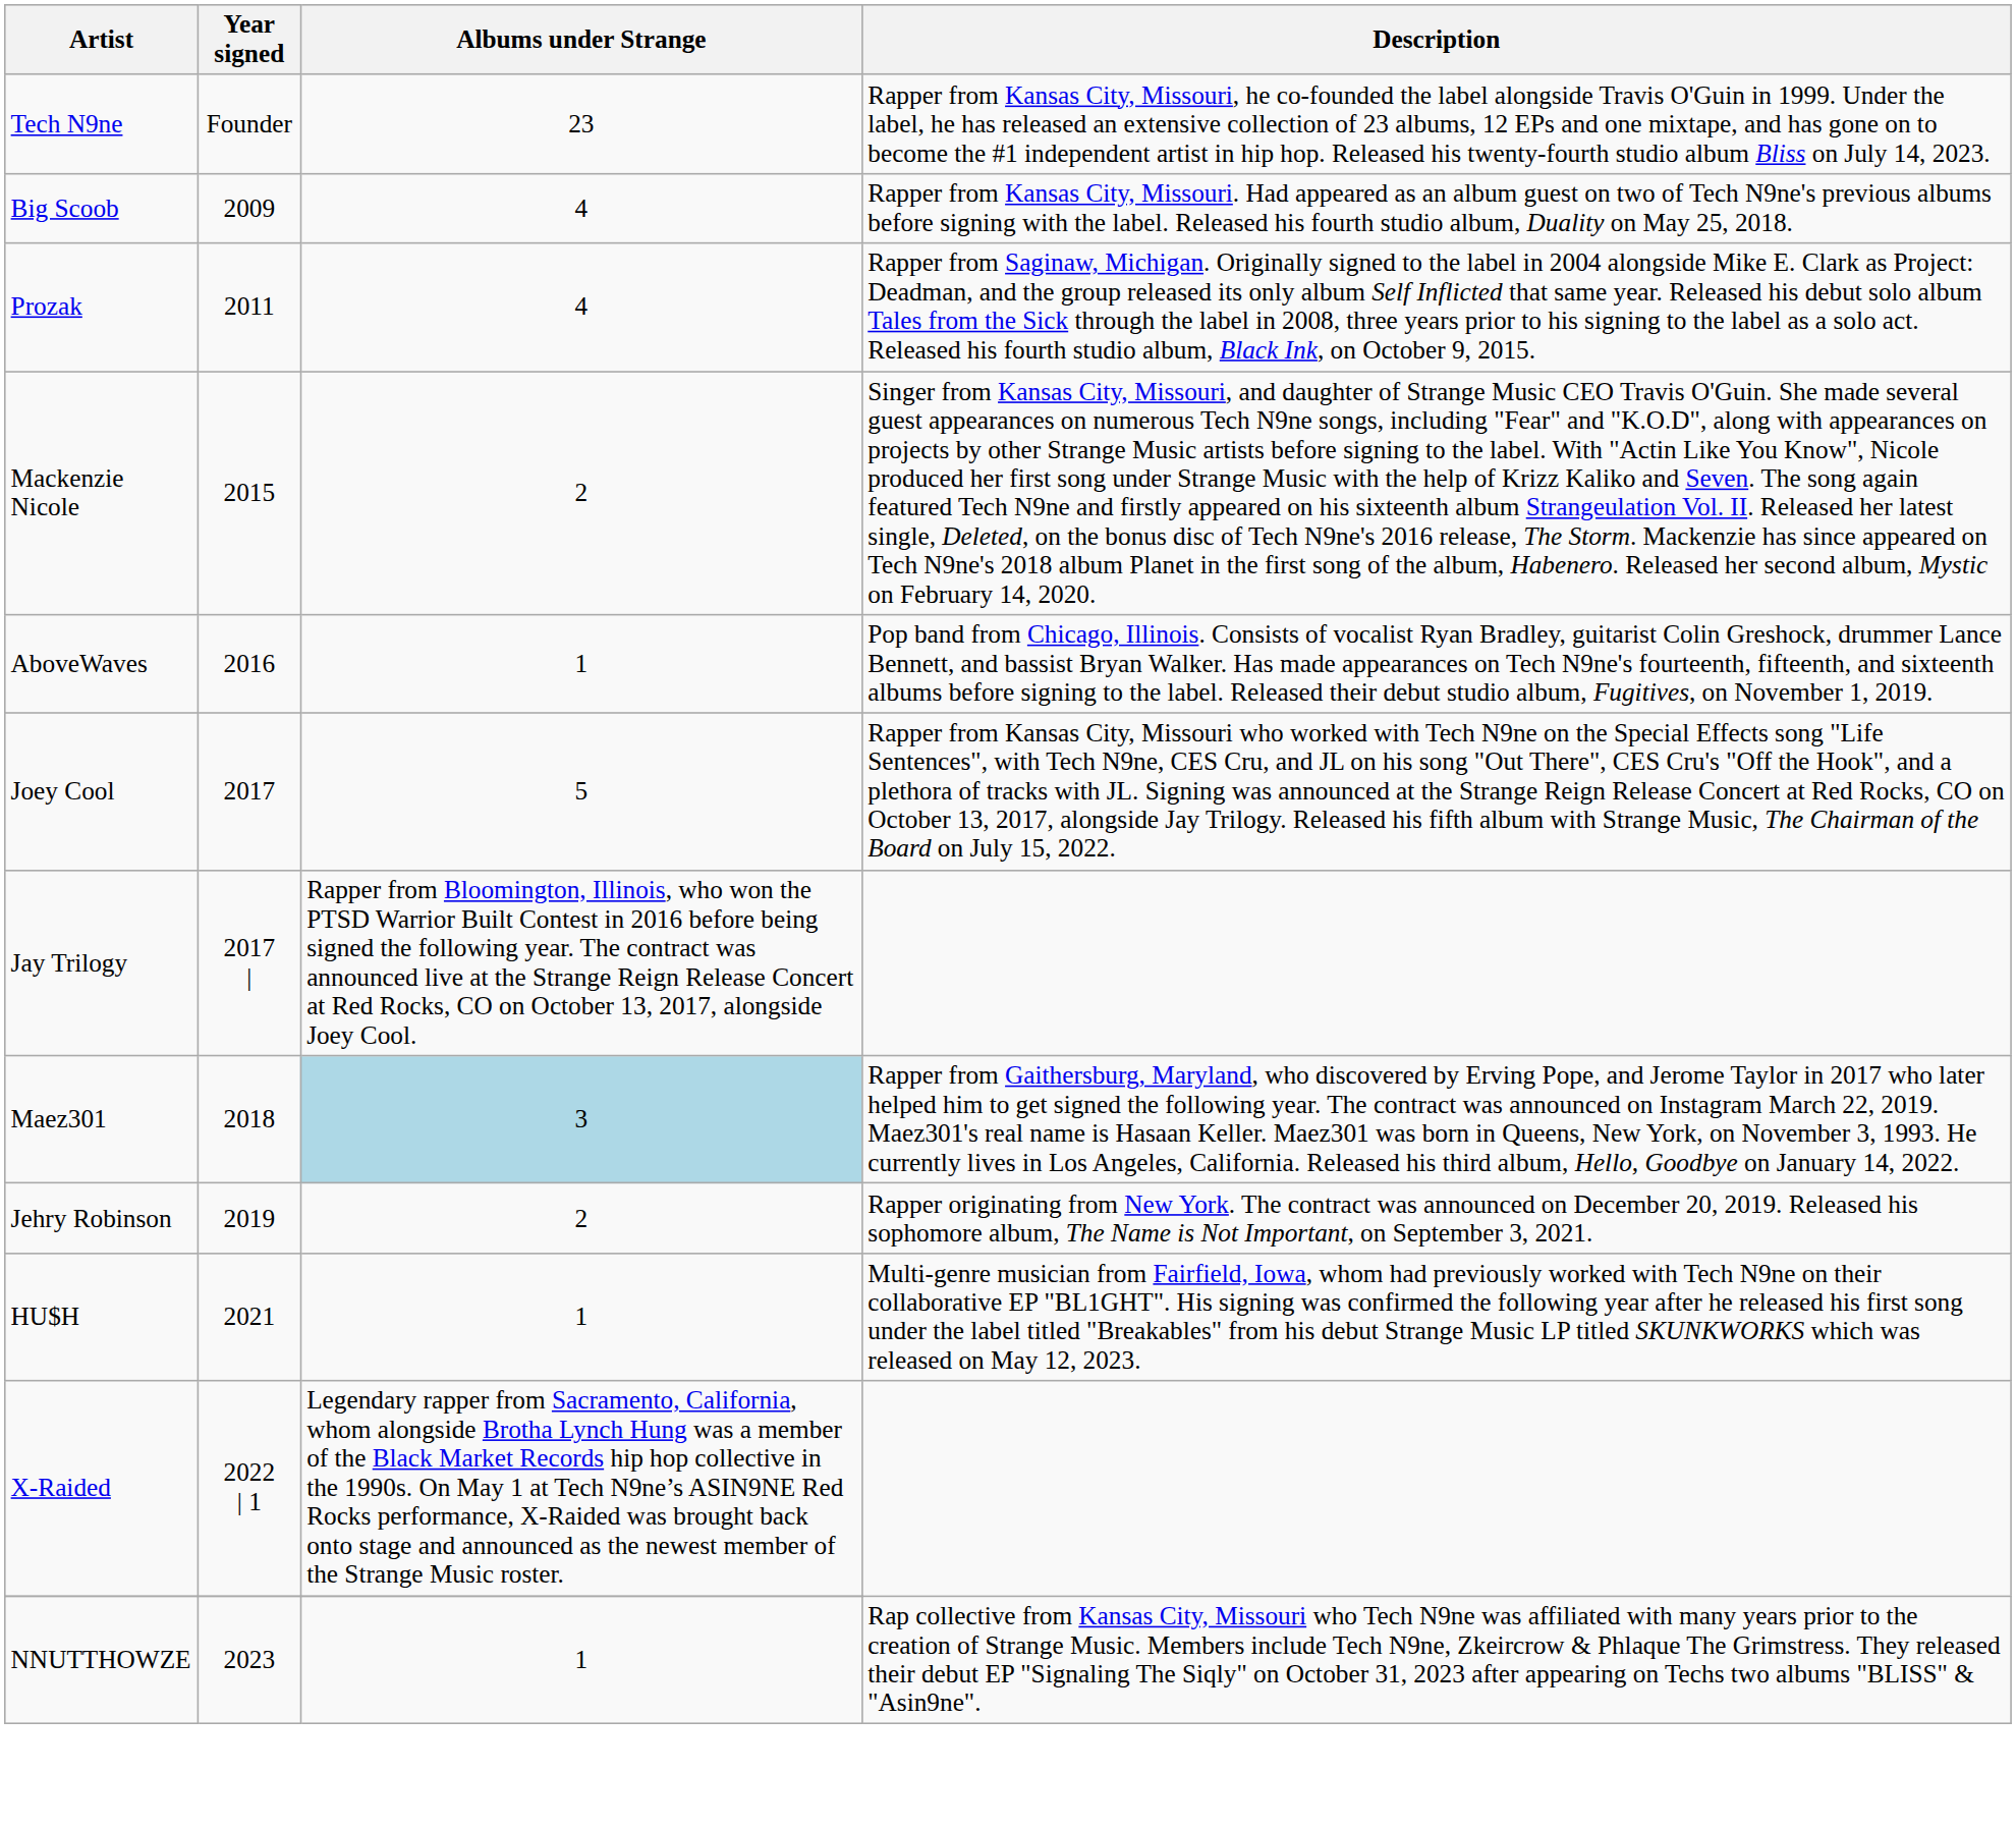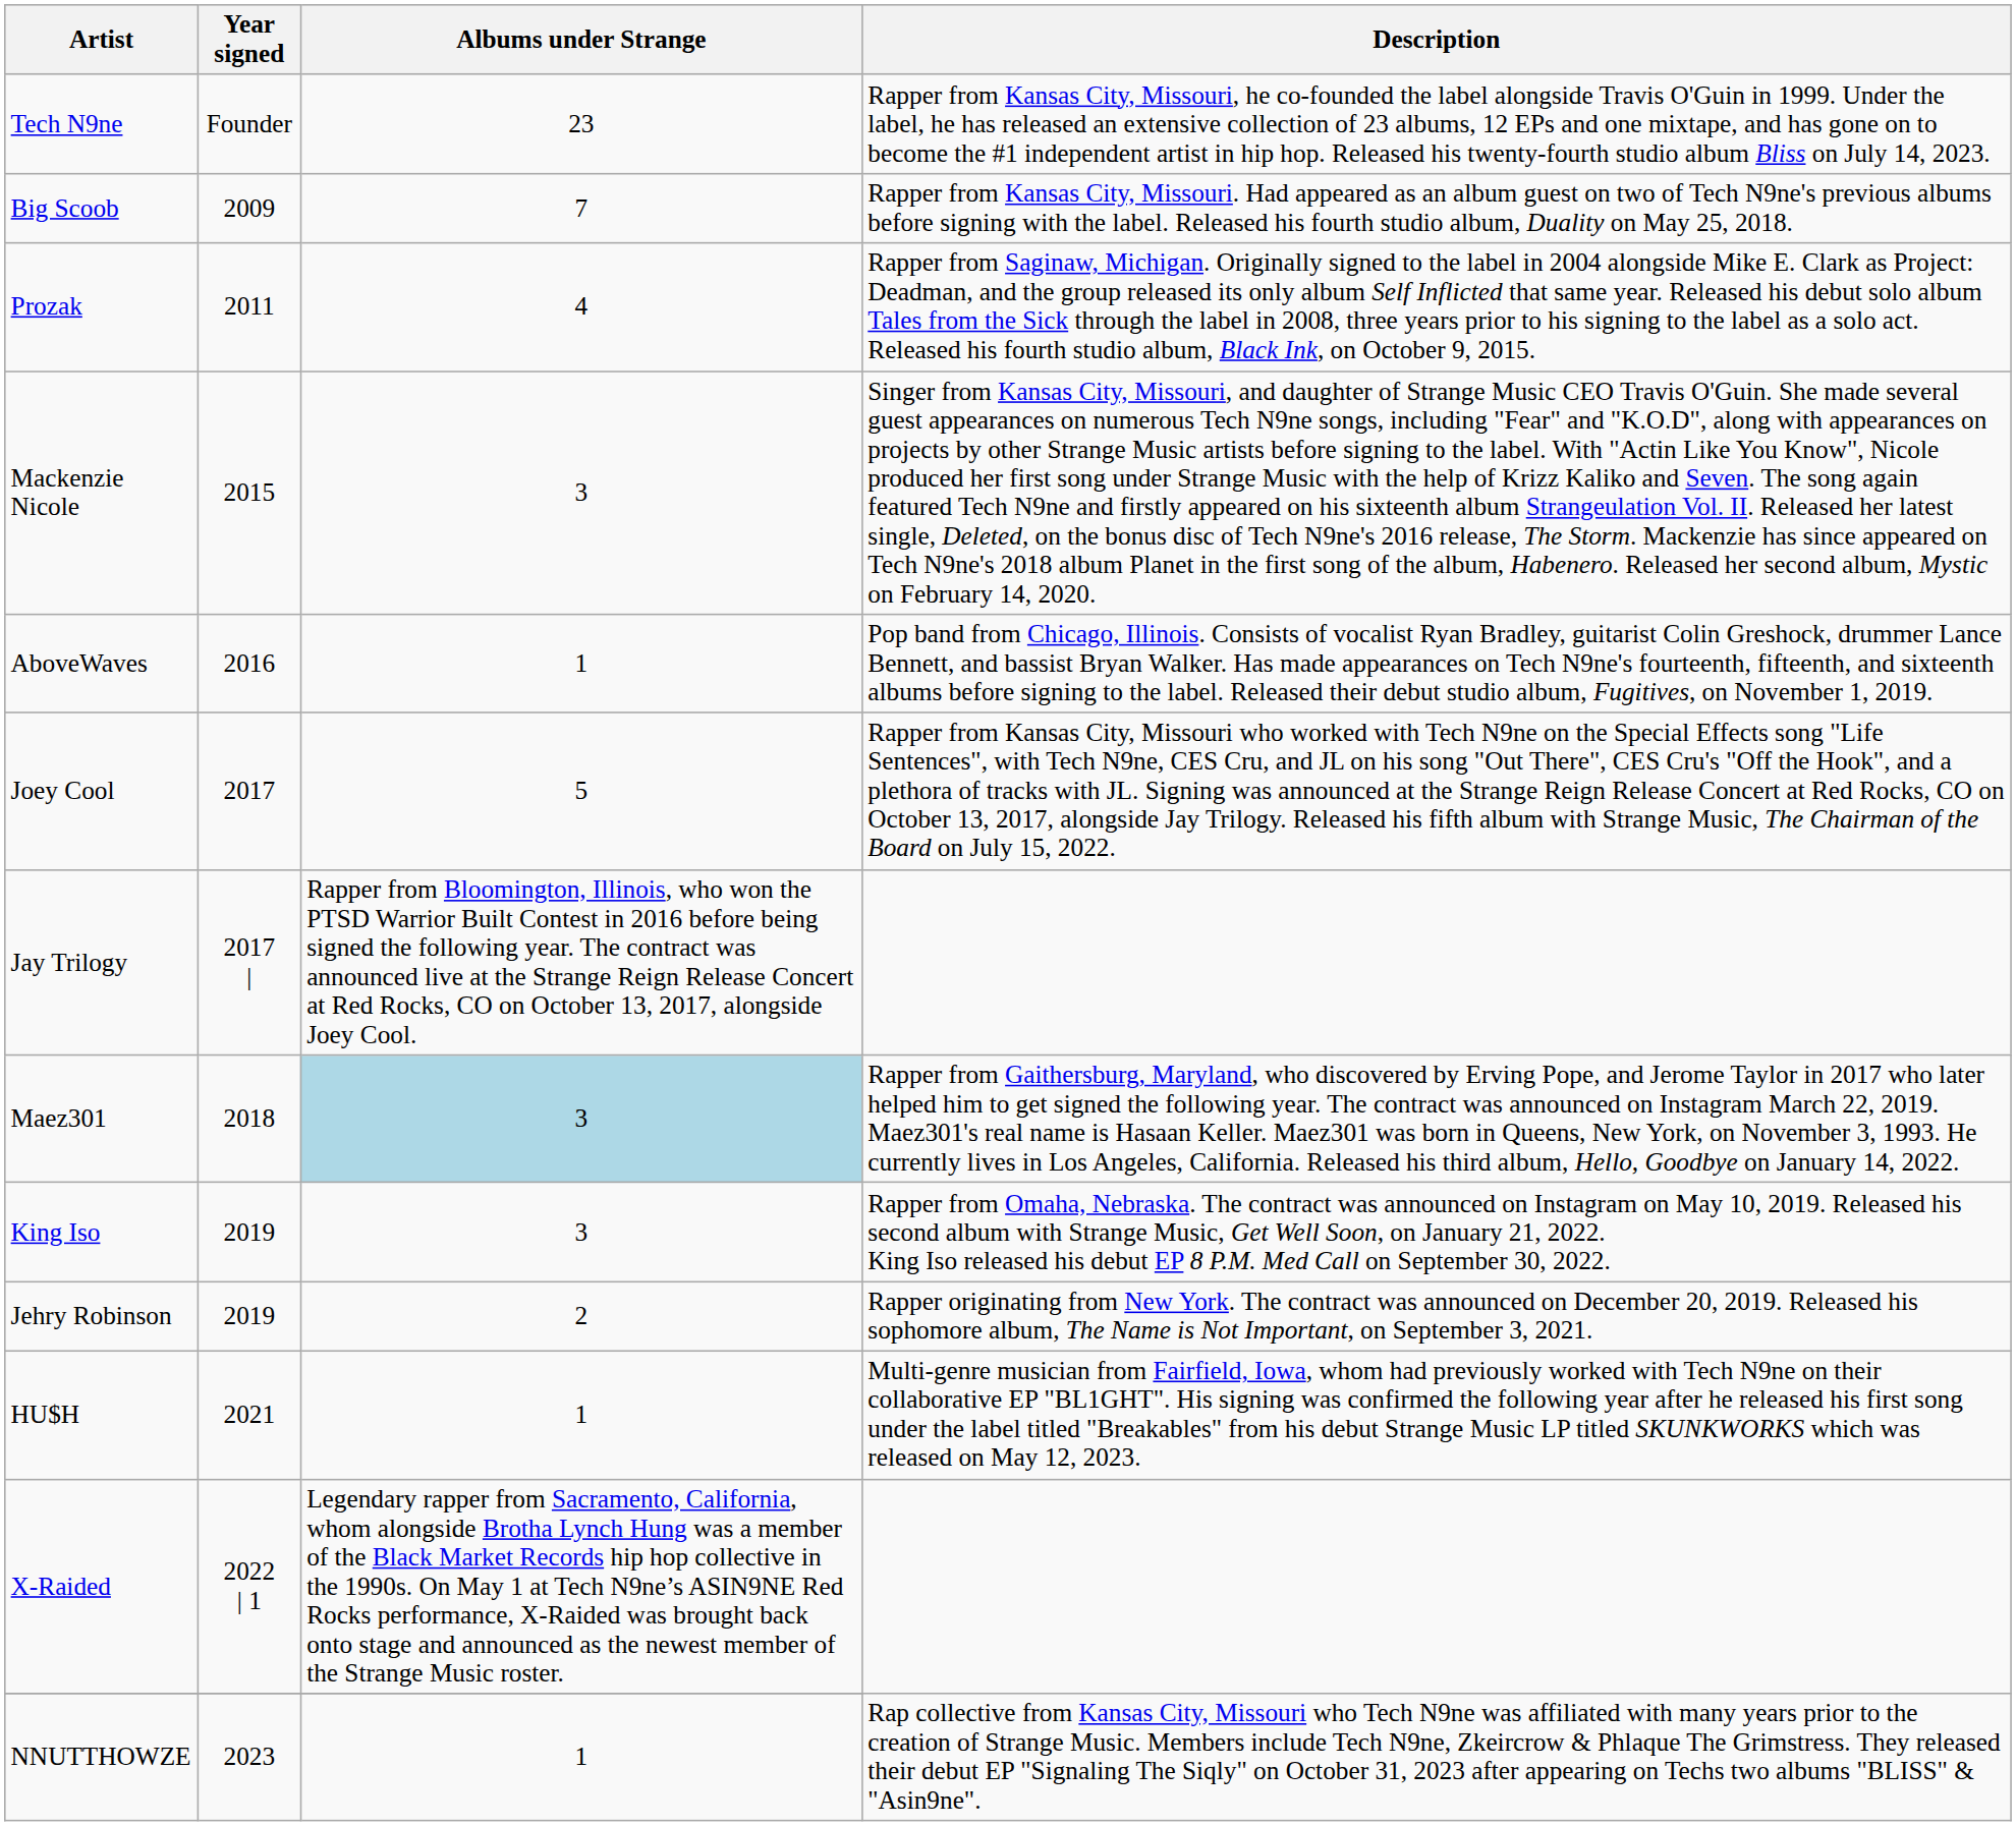Big Scoob | Albums under Strange: 4 -> 7
Mackenzie Nicole | Albums under Strange: 2 -> 3
+ row: King Iso | 2019 | 3 | Rapper from Omaha, Nebraska. The contract was announced on Instagram on May 10, 2019. Released his second album with Strange Music, Get Well Soon, on January 21, 2022. King Iso released his debut EP 8 P.M. Med Call on September 30, 2022.
